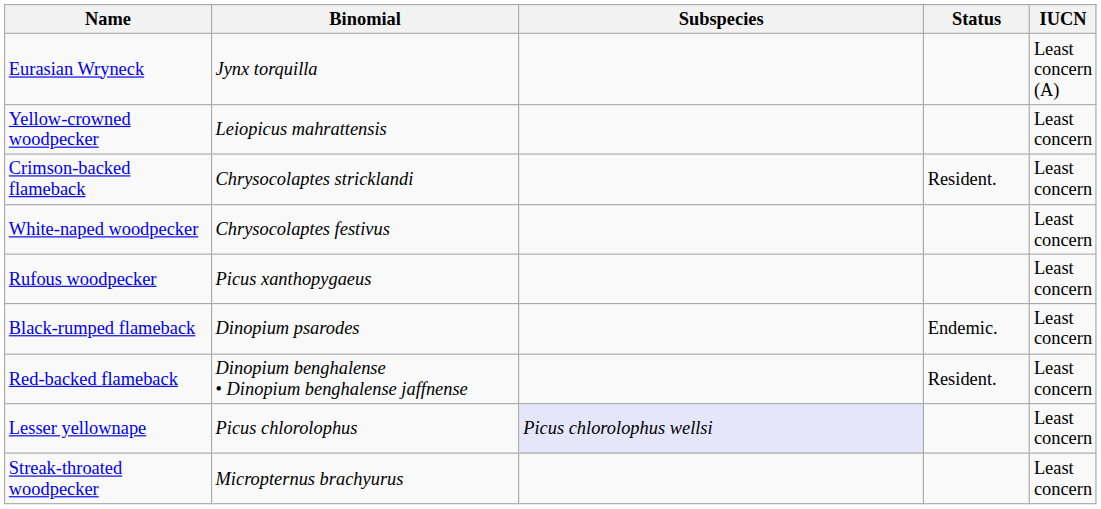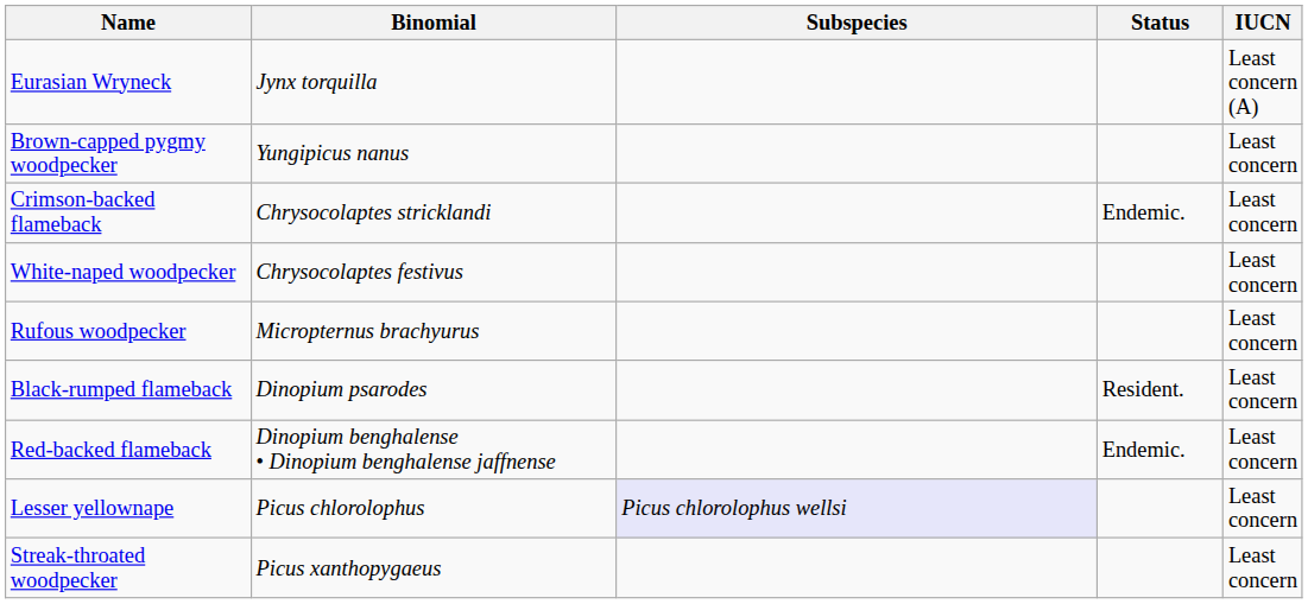+ row: Brown-capped pygmy woodpecker | Yungipicus nanus | Least concern
- row: Yellow-crowned woodpecker | Leiopicus mahrattensis | Least concern
Crimson-backed flameback | Status: Resident. -> Endemic.
Rufous woodpecker | Binomial: Picus xanthopygaeus -> Micropternus brachyurus
Black-rumped flameback | Status: Endemic. -> Resident.
Red-backed flameback | Status: Resident. -> Endemic.
Streak-throated woodpecker | Binomial: Micropternus brachyurus -> Picus xanthopygaeus
